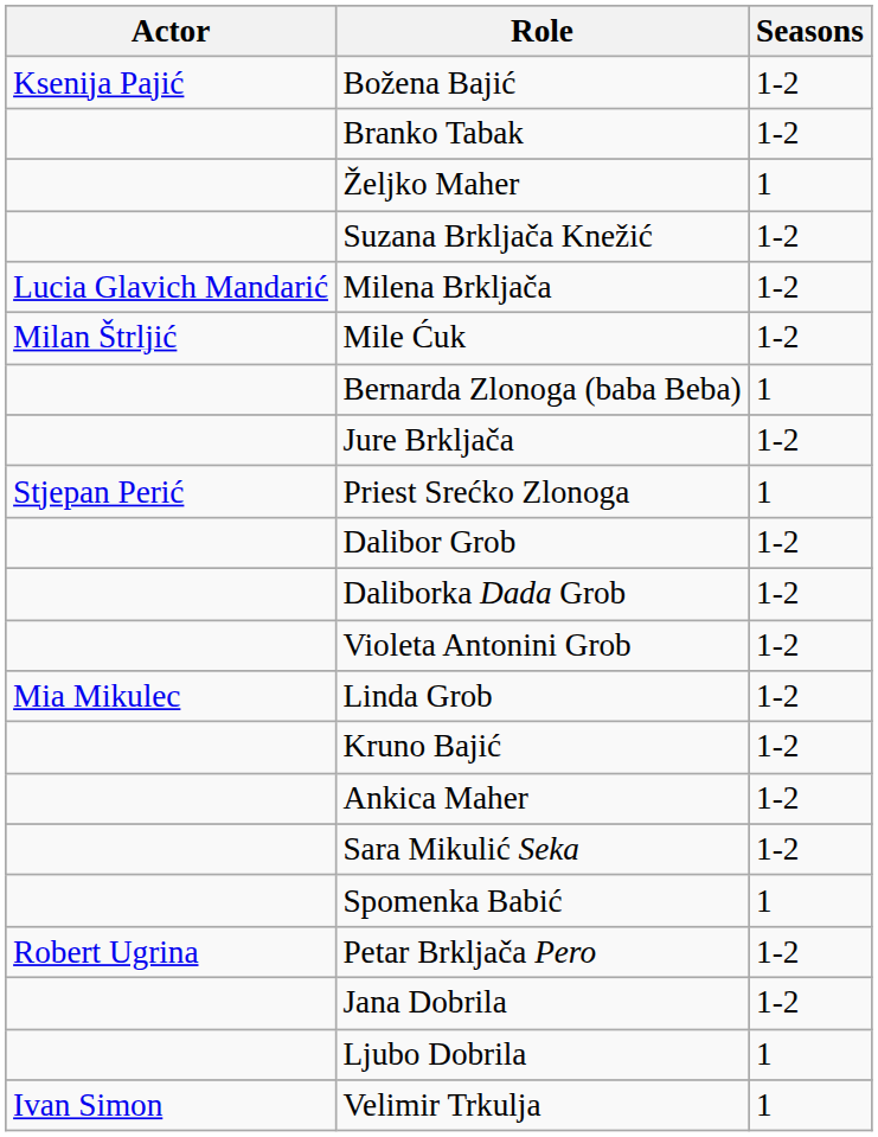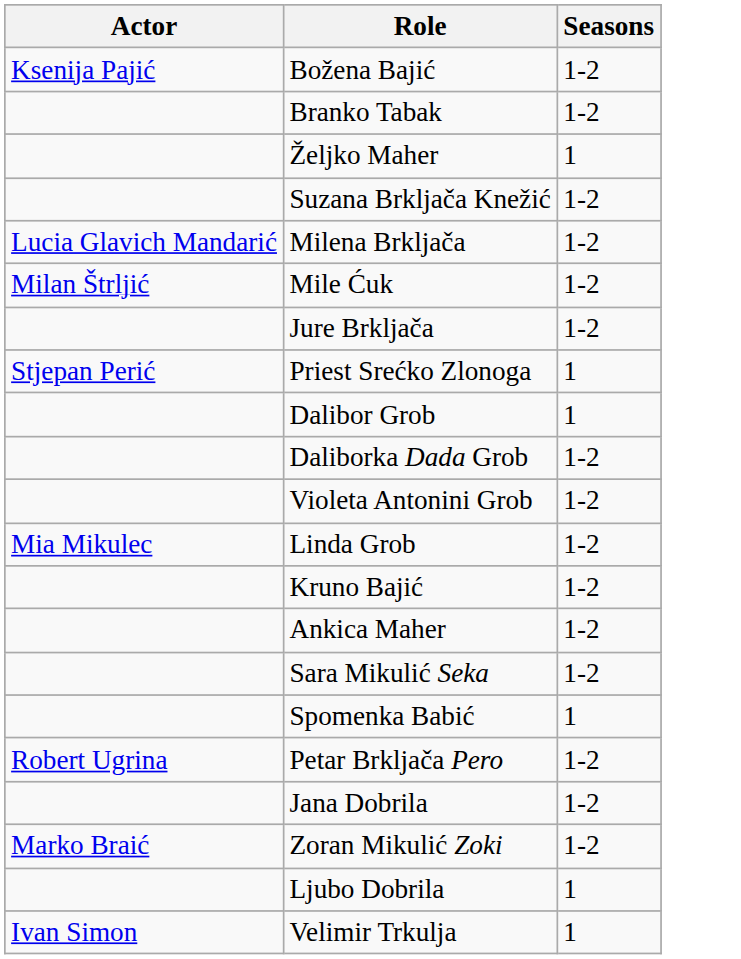- row: Bernarda Zlonoga (baba Beba) | 1
Dalibor Grob | Seasons: 1-2 -> 1
+ row: Marko Braić | Zoran Mikulić Zoki | 1-2
